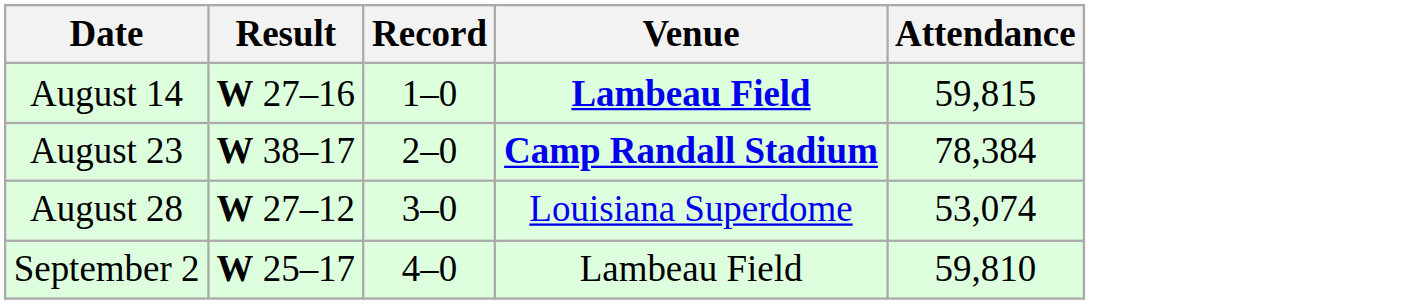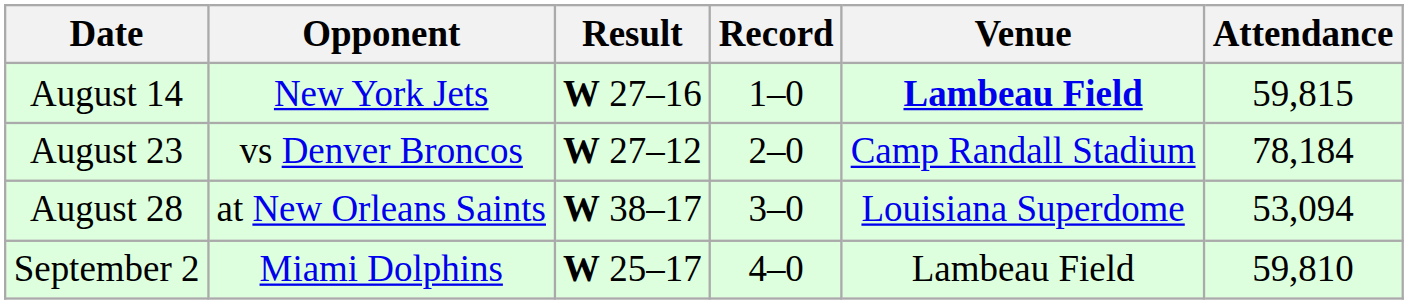+ column: Opponent | New York Jets | vs Denver Broncos | at New Orleans Saints | Miami Dolphins
August 23 | Result: W 38–17 -> W 27–12
August 23 | Venue: bold -> normal
August 23 | Attendance: 78,384 -> 78,184
August 28 | Result: W 27–12 -> W 38–17
August 28 | Attendance: 53,074 -> 53,094
